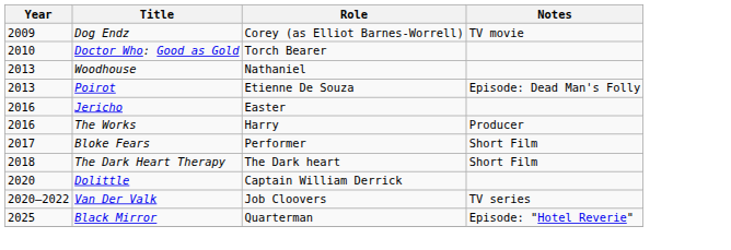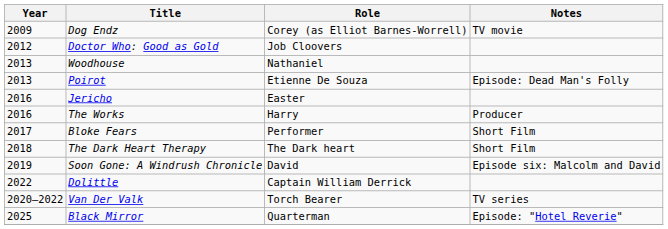Doctor Who: Good as Gold | Year: 2010 -> 2012
Doctor Who: Good as Gold | Role: Torch Bearer -> Job Cloovers
+ row: 2019 | Soon Gone: A Windrush Chronicle | David | Episode six: Malcolm and David
Dolittle | Year: 2020 -> 2022
Van Der Valk | Role: Job Cloovers -> Torch Bearer
